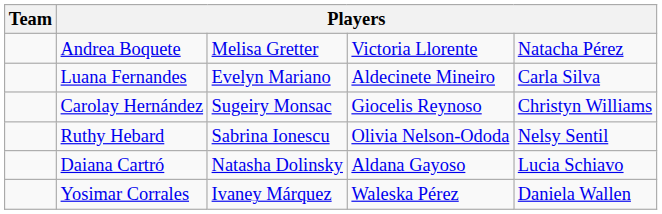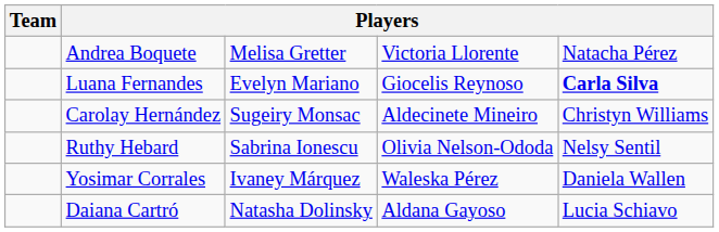Luana Fernandes | column 4: Aldecinete Mineiro -> Giocelis Reynoso
Luana Fernandes | column 5: normal -> bold
Carolay Hernández | column 4: Giocelis Reynoso -> Aldecinete Mineiro
rows swapped: Daiana Cartró <-> Yosimar Corrales
